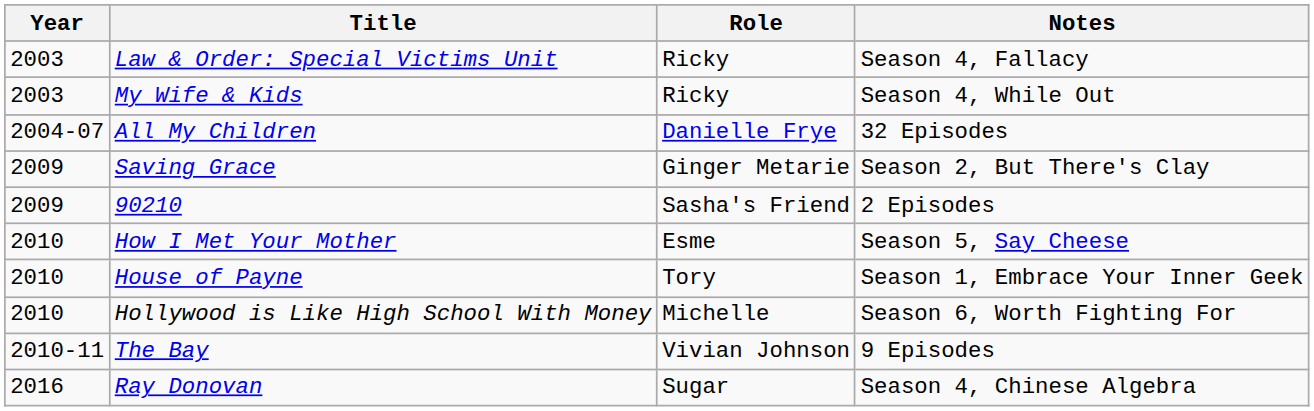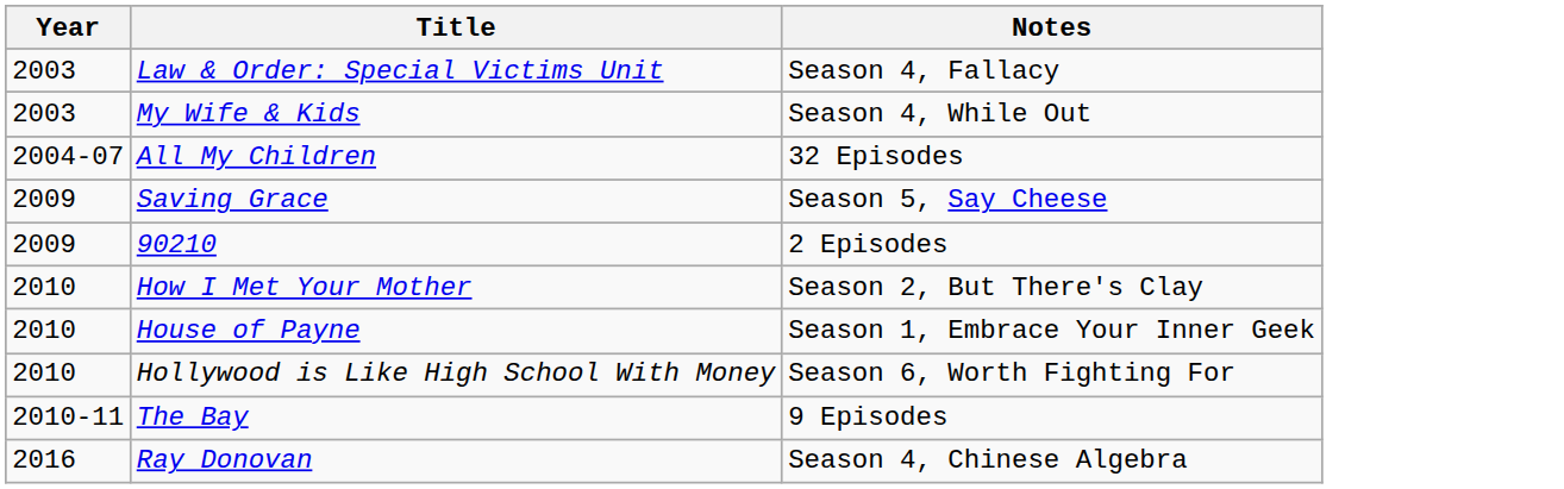- column: Role | Ricky | Ricky | Danielle Frye | Ginger Metarie | Sasha's Friend | Esme | Tory | Michelle | Vivian Johnson | Sugar
Saving Grace | Notes: Season 2, But There's Clay -> Season 5, Say Cheese
How I Met Your Mother | Notes: Season 5, Say Cheese -> Season 2, But There's Clay
